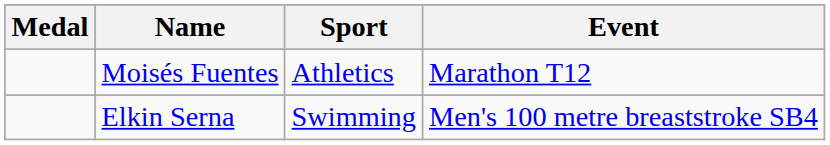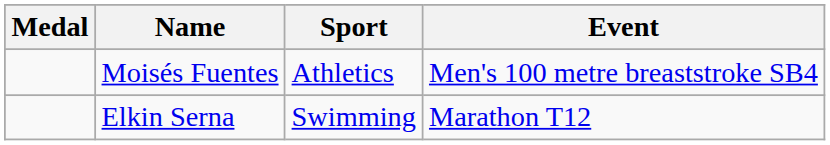Moisés Fuentes | Event: Marathon T12 -> Men's 100 metre breaststroke SB4
Elkin Serna | Event: Men's 100 metre breaststroke SB4 -> Marathon T12
